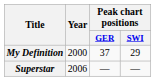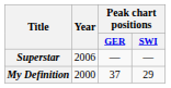rows swapped: My Definition <-> Superstar
